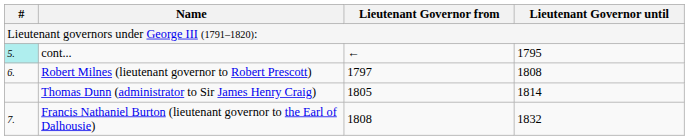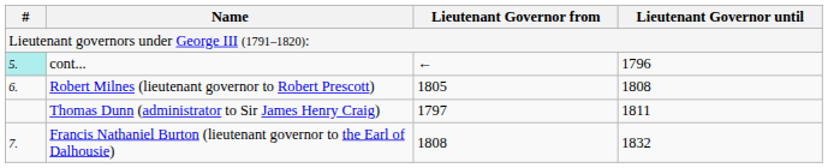cont... | Lieutenant Governor until: 1795 -> 1796
Robert Milnes (lieutenant governor to Robert Prescott) | Lieutenant Governor from: 1797 -> 1805
Thomas Dunn (administrator to Sir James Henry Craig) | Lieutenant Governor from: 1805 -> 1797
Thomas Dunn (administrator to Sir James Henry Craig) | Lieutenant Governor until: 1814 -> 1811
